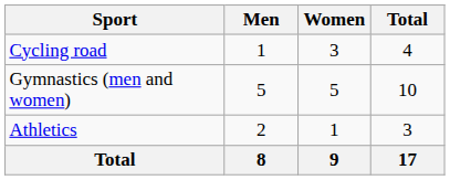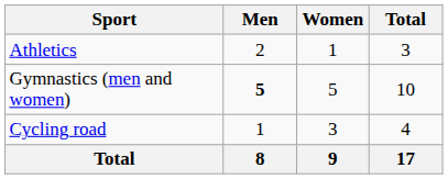rows swapped: Athletics <-> Cycling road
Gymnastics (men and women) | Men: normal -> bold
